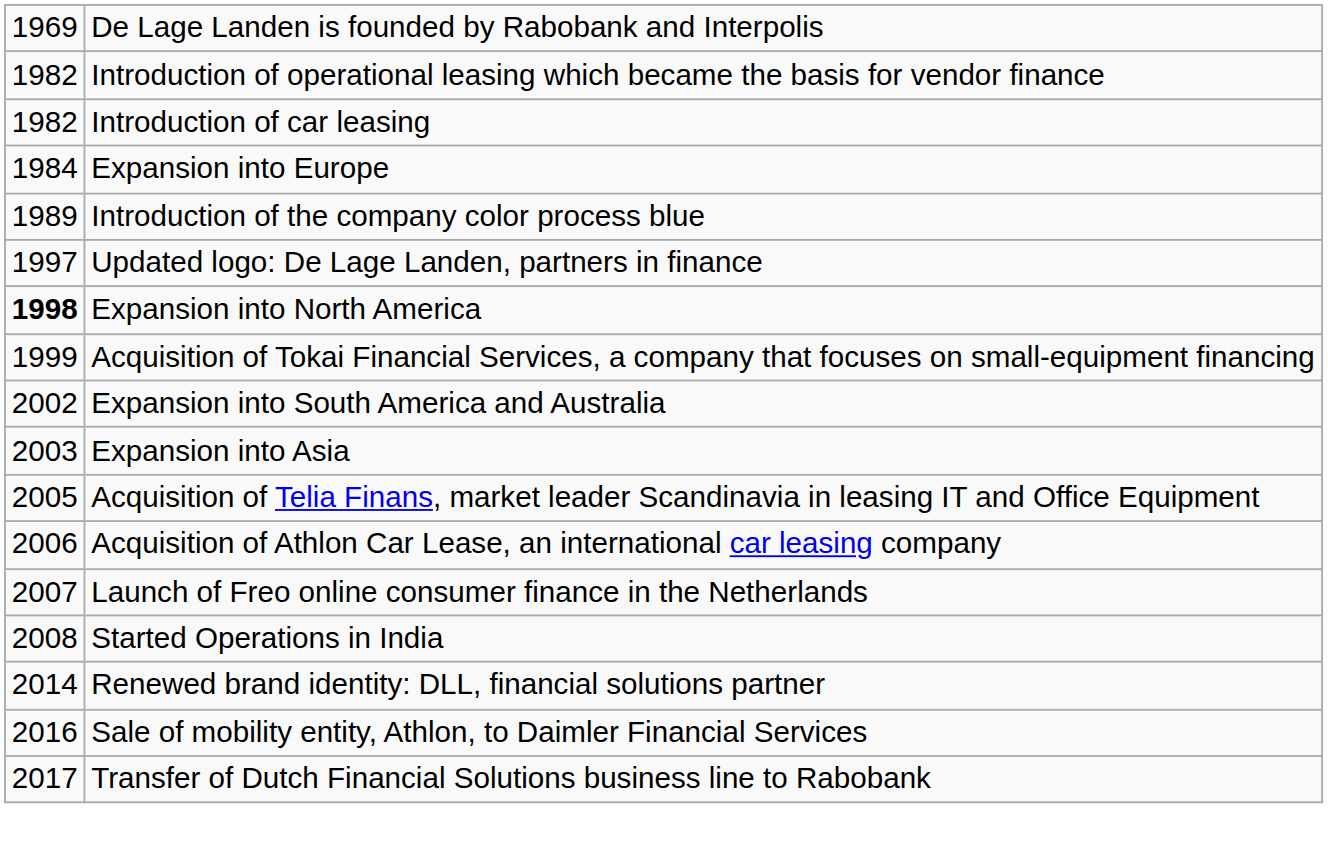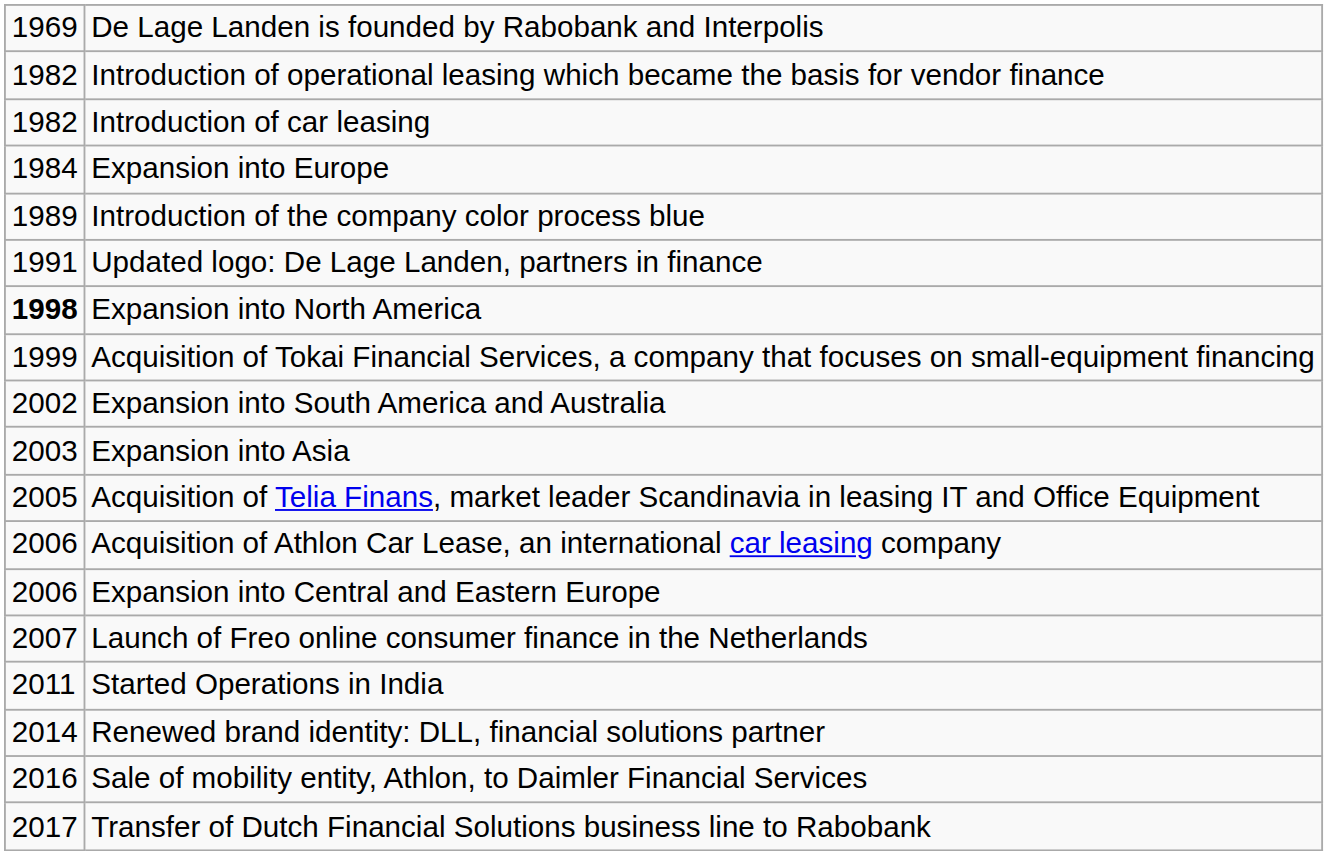Updated logo: De Lage Landen, partners in finance | column 1: 1997 -> 1991
+ row: 2006 | Expansion into Central and Eastern Europe
Started Operations in India | column 1: 2008 -> 2011
